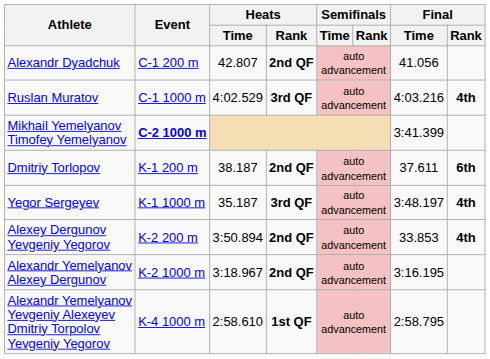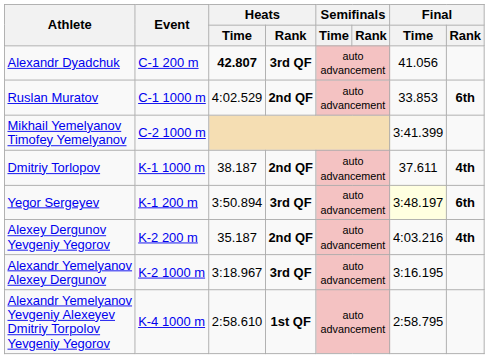Alexandr Dyadchuk | Heats / Time: normal -> bold
Alexandr Dyadchuk | Heats / Rank: 2nd QF -> 3rd QF
Ruslan Muratov | Heats / Rank: 3rd QF -> 2nd QF
Ruslan Muratov | Final / Time: 4:03.216 -> 33.853
Ruslan Muratov | Final / Rank: 4th -> 6th
Mikhail Yemelyanov Timofey Yemelyanov | Event: bold -> normal
Dmitriy Torlopov | Event: K-1 200 m -> K-1 1000 m
Dmitriy Torlopov | Final / Rank: 6th -> 4th
Yegor Sergeyev | Event: K-1 1000 m -> K-1 200 m
Yegor Sergeyev | Heats / Time: 35.187 -> 3:50.894
Yegor Sergeyev | Final / Time: no background -> lightyellow background
Yegor Sergeyev | Final / Rank: 4th -> 6th
Alexey Dergunov Yevgeniy Yegorov | Heats / Time: 3:50.894 -> 35.187
Alexey Dergunov Yevgeniy Yegorov | Final / Time: 33.853 -> 4:03.216
Alexandr Yemelyanov Alexey Dergunov | Heats / Rank: 2nd QF -> 3rd QF
